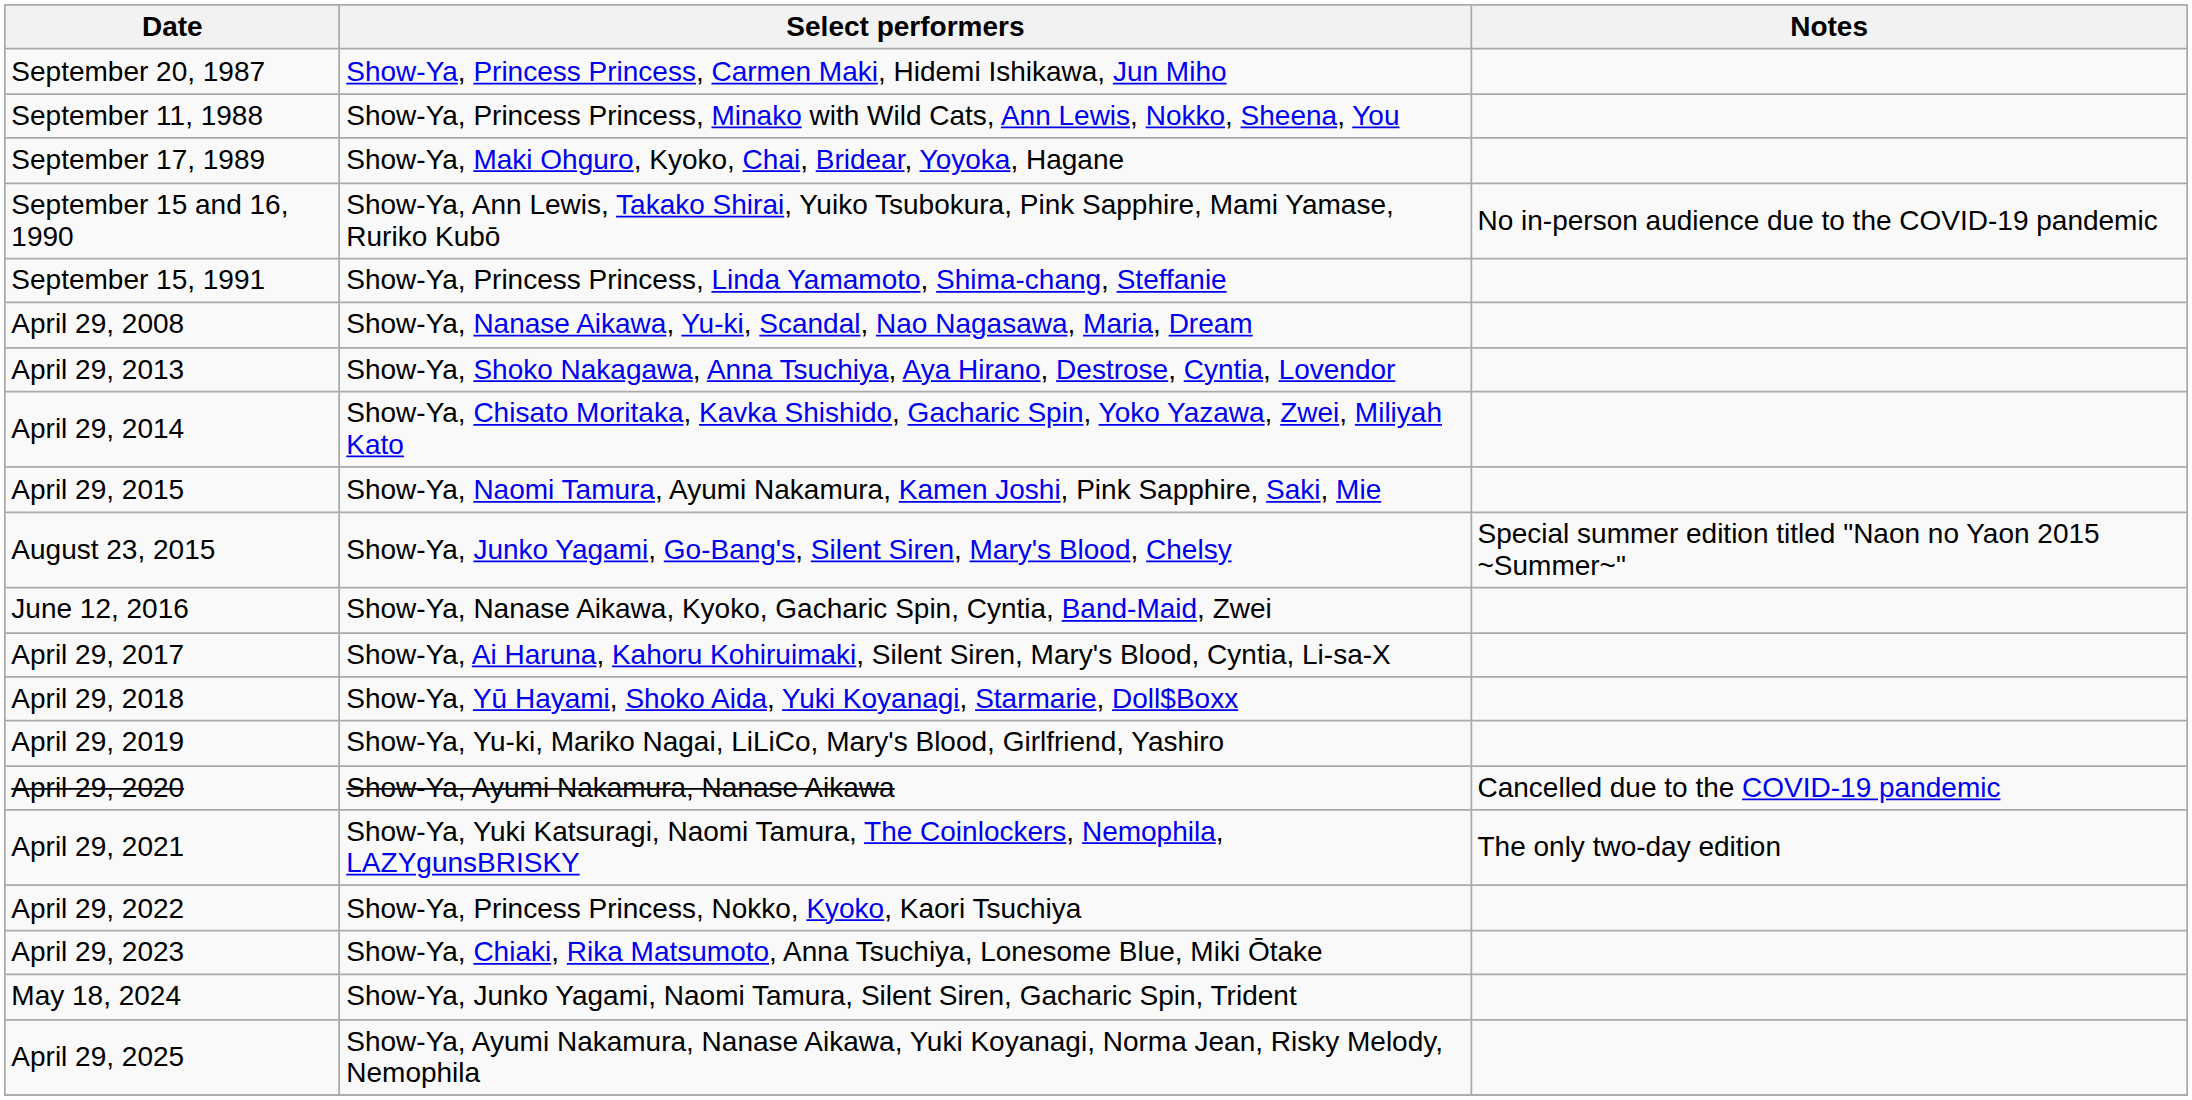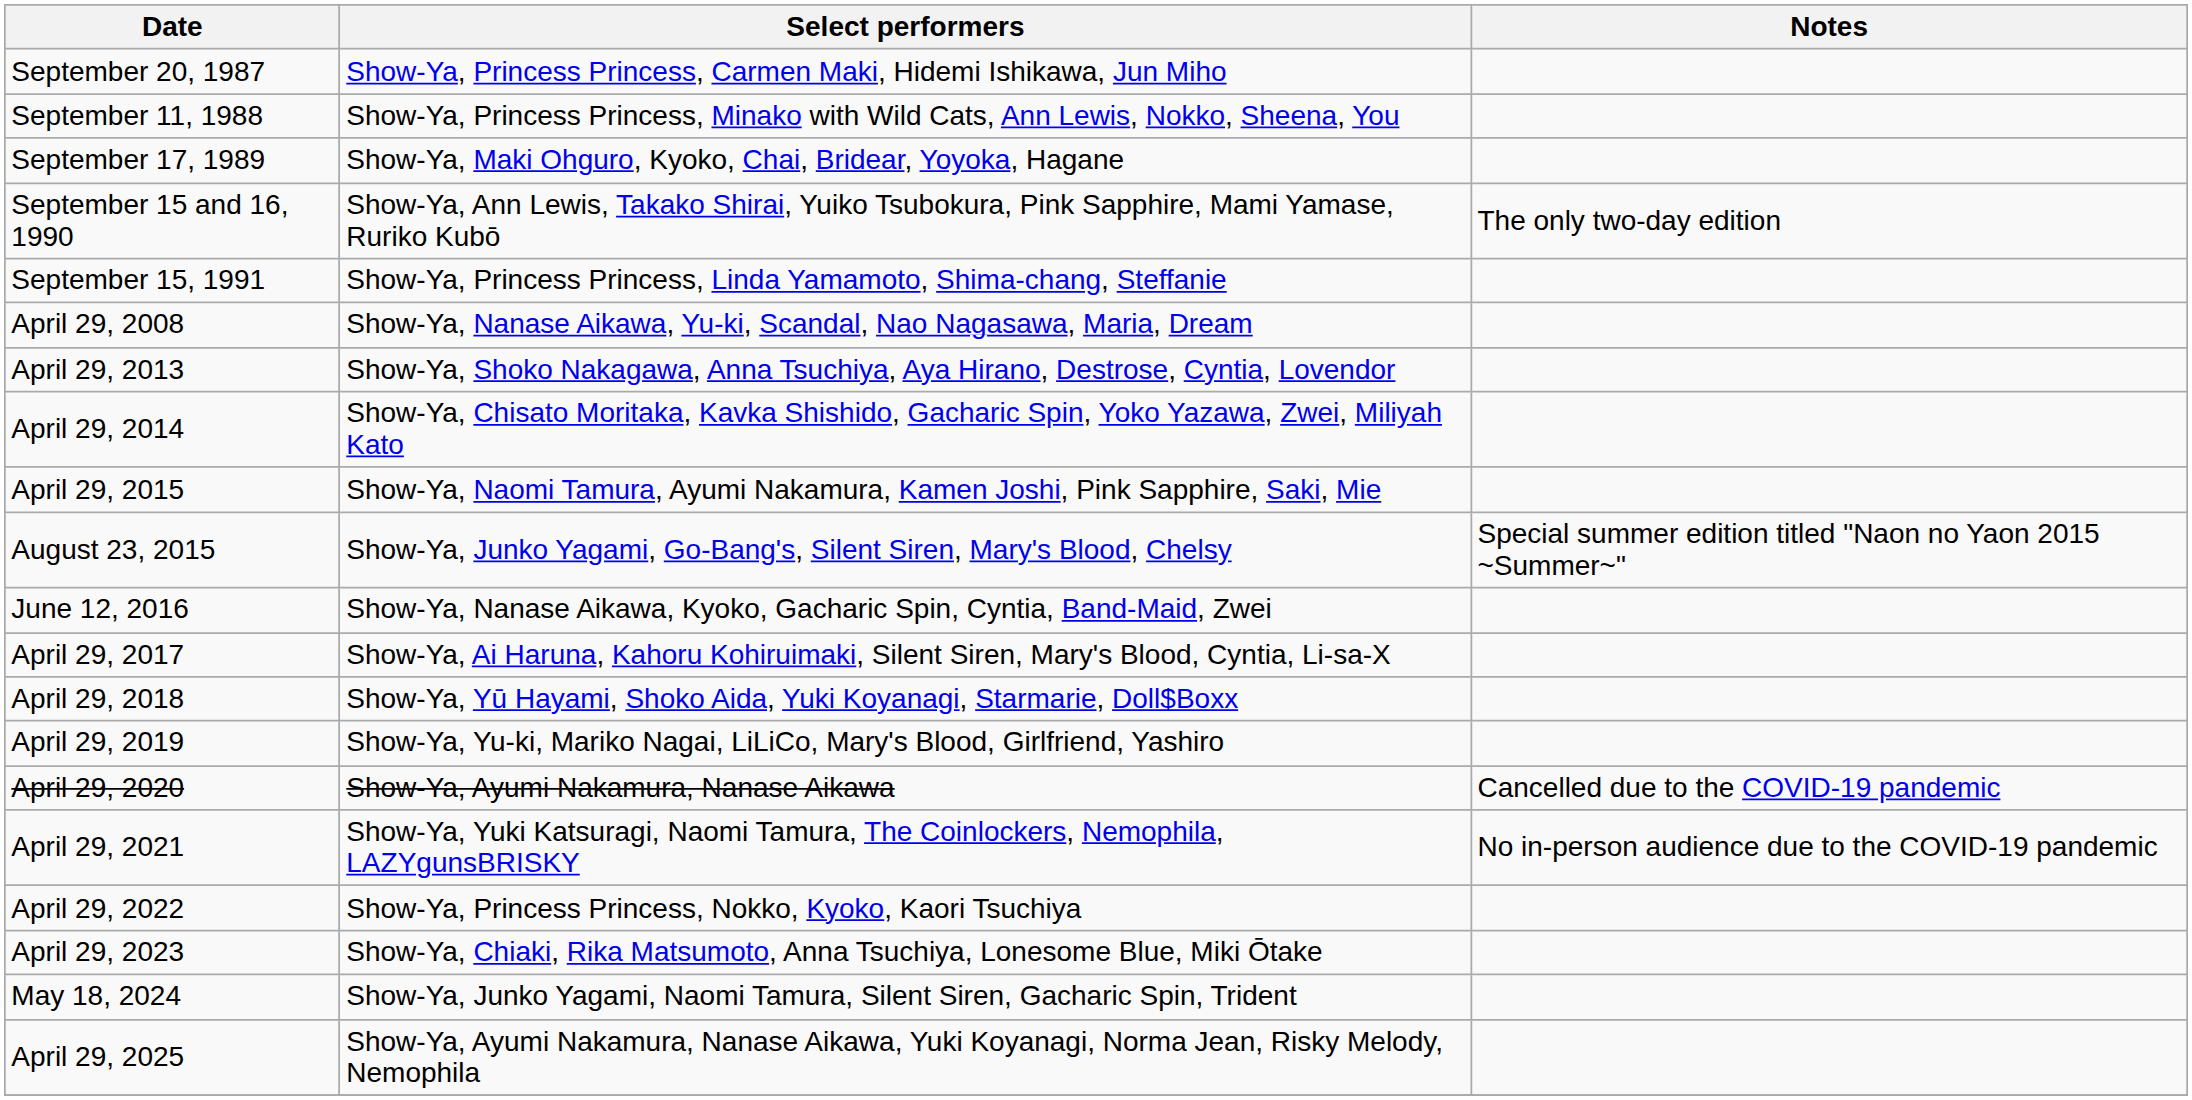September 15 and 16, 1990 | Notes: No in-person audience due to the COVID-19 pandemic -> The only two-day edition
April 29, 2021 | Notes: The only two-day edition -> No in-person audience due to the COVID-19 pandemic
